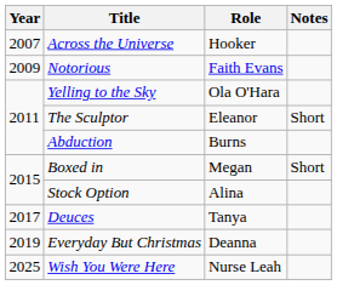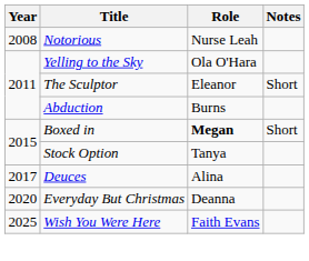- row: 2007 | Across the Universe | Hooker
Notorious | Year: 2009 -> 2008
Notorious | Role: Faith Evans -> Nurse Leah
Boxed in | Role: normal -> bold
Stock Option | Role: Alina -> Tanya
Deuces | Role: Tanya -> Alina
Everyday But Christmas | Year: 2019 -> 2020
Wish You Were Here | Role: Nurse Leah -> Faith Evans
